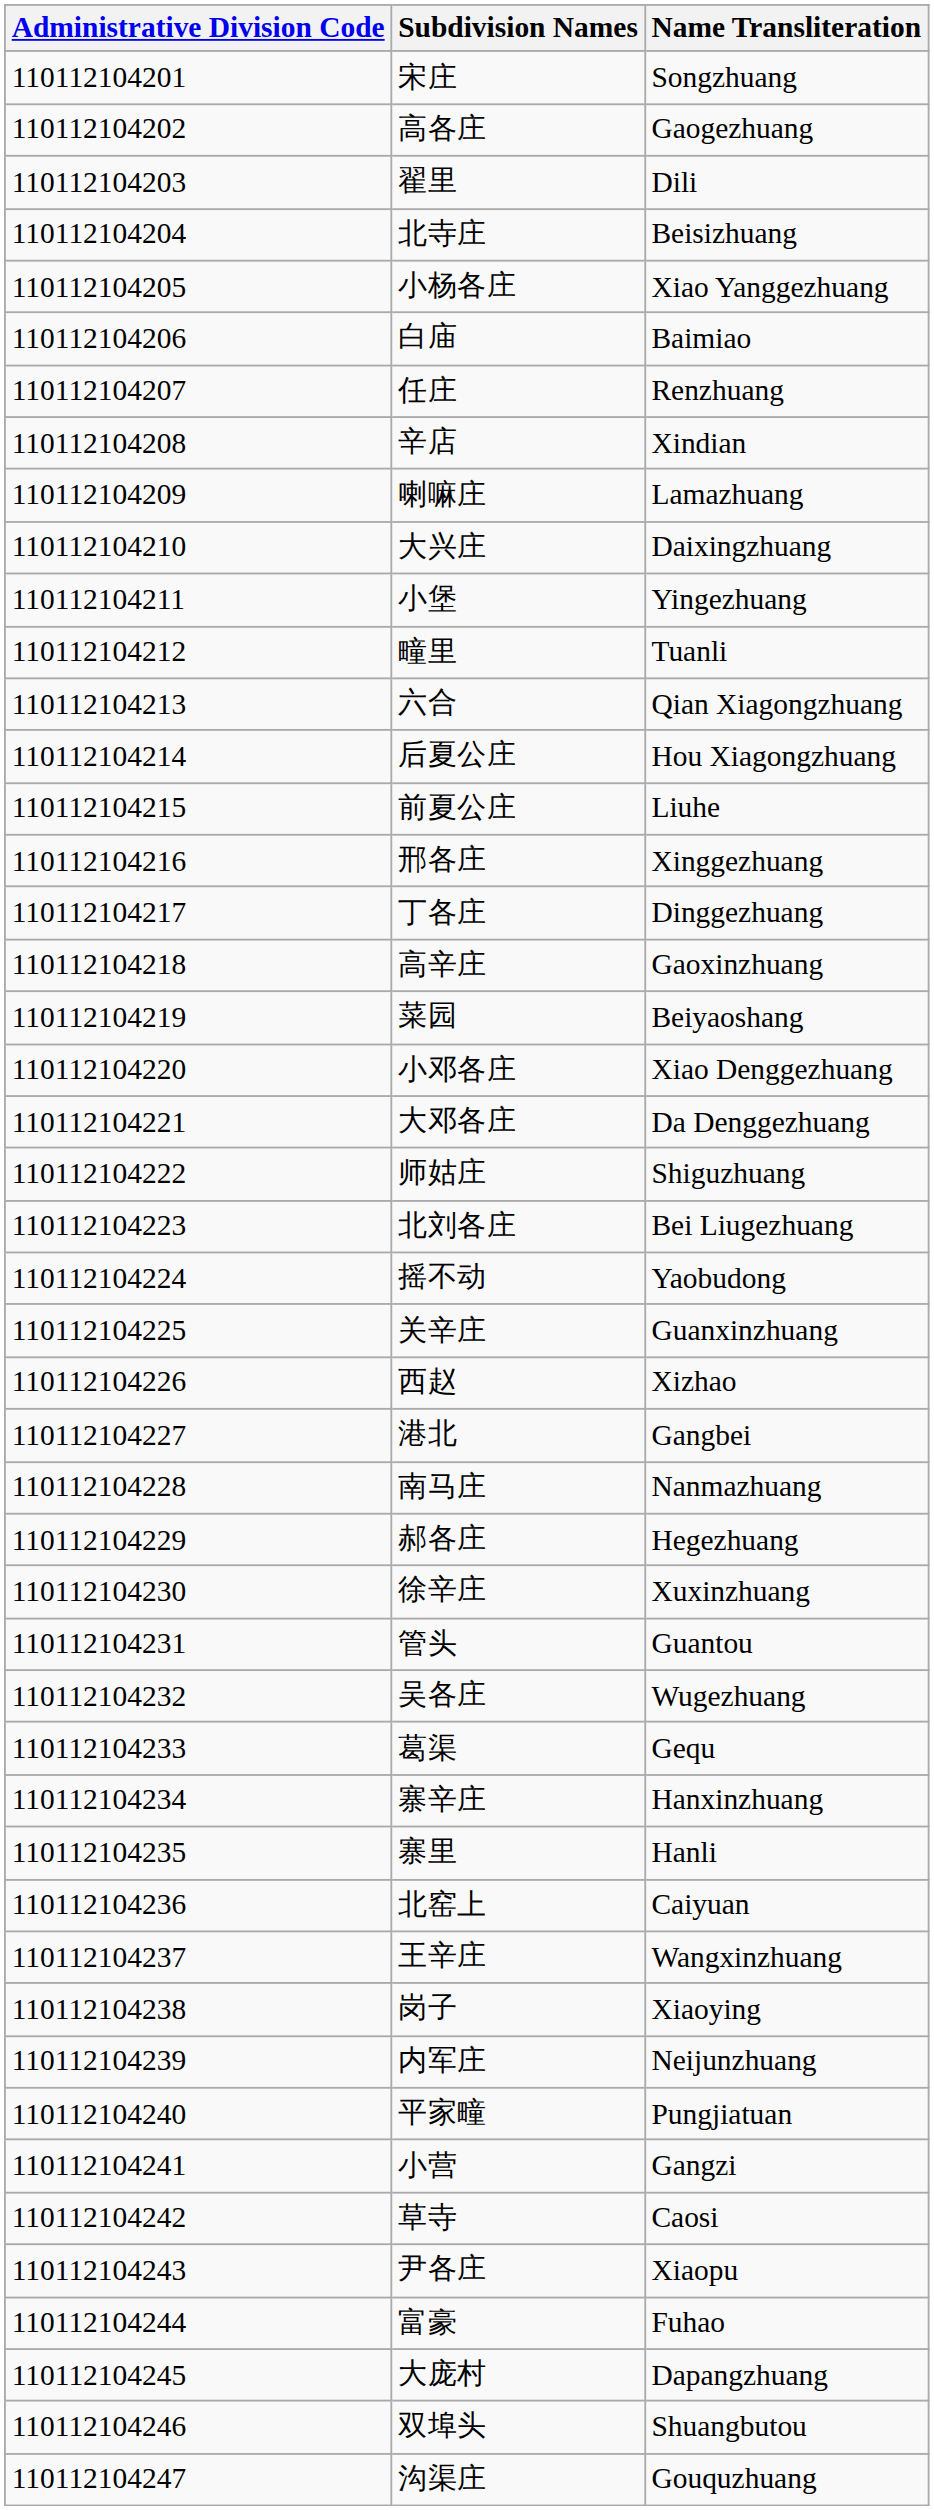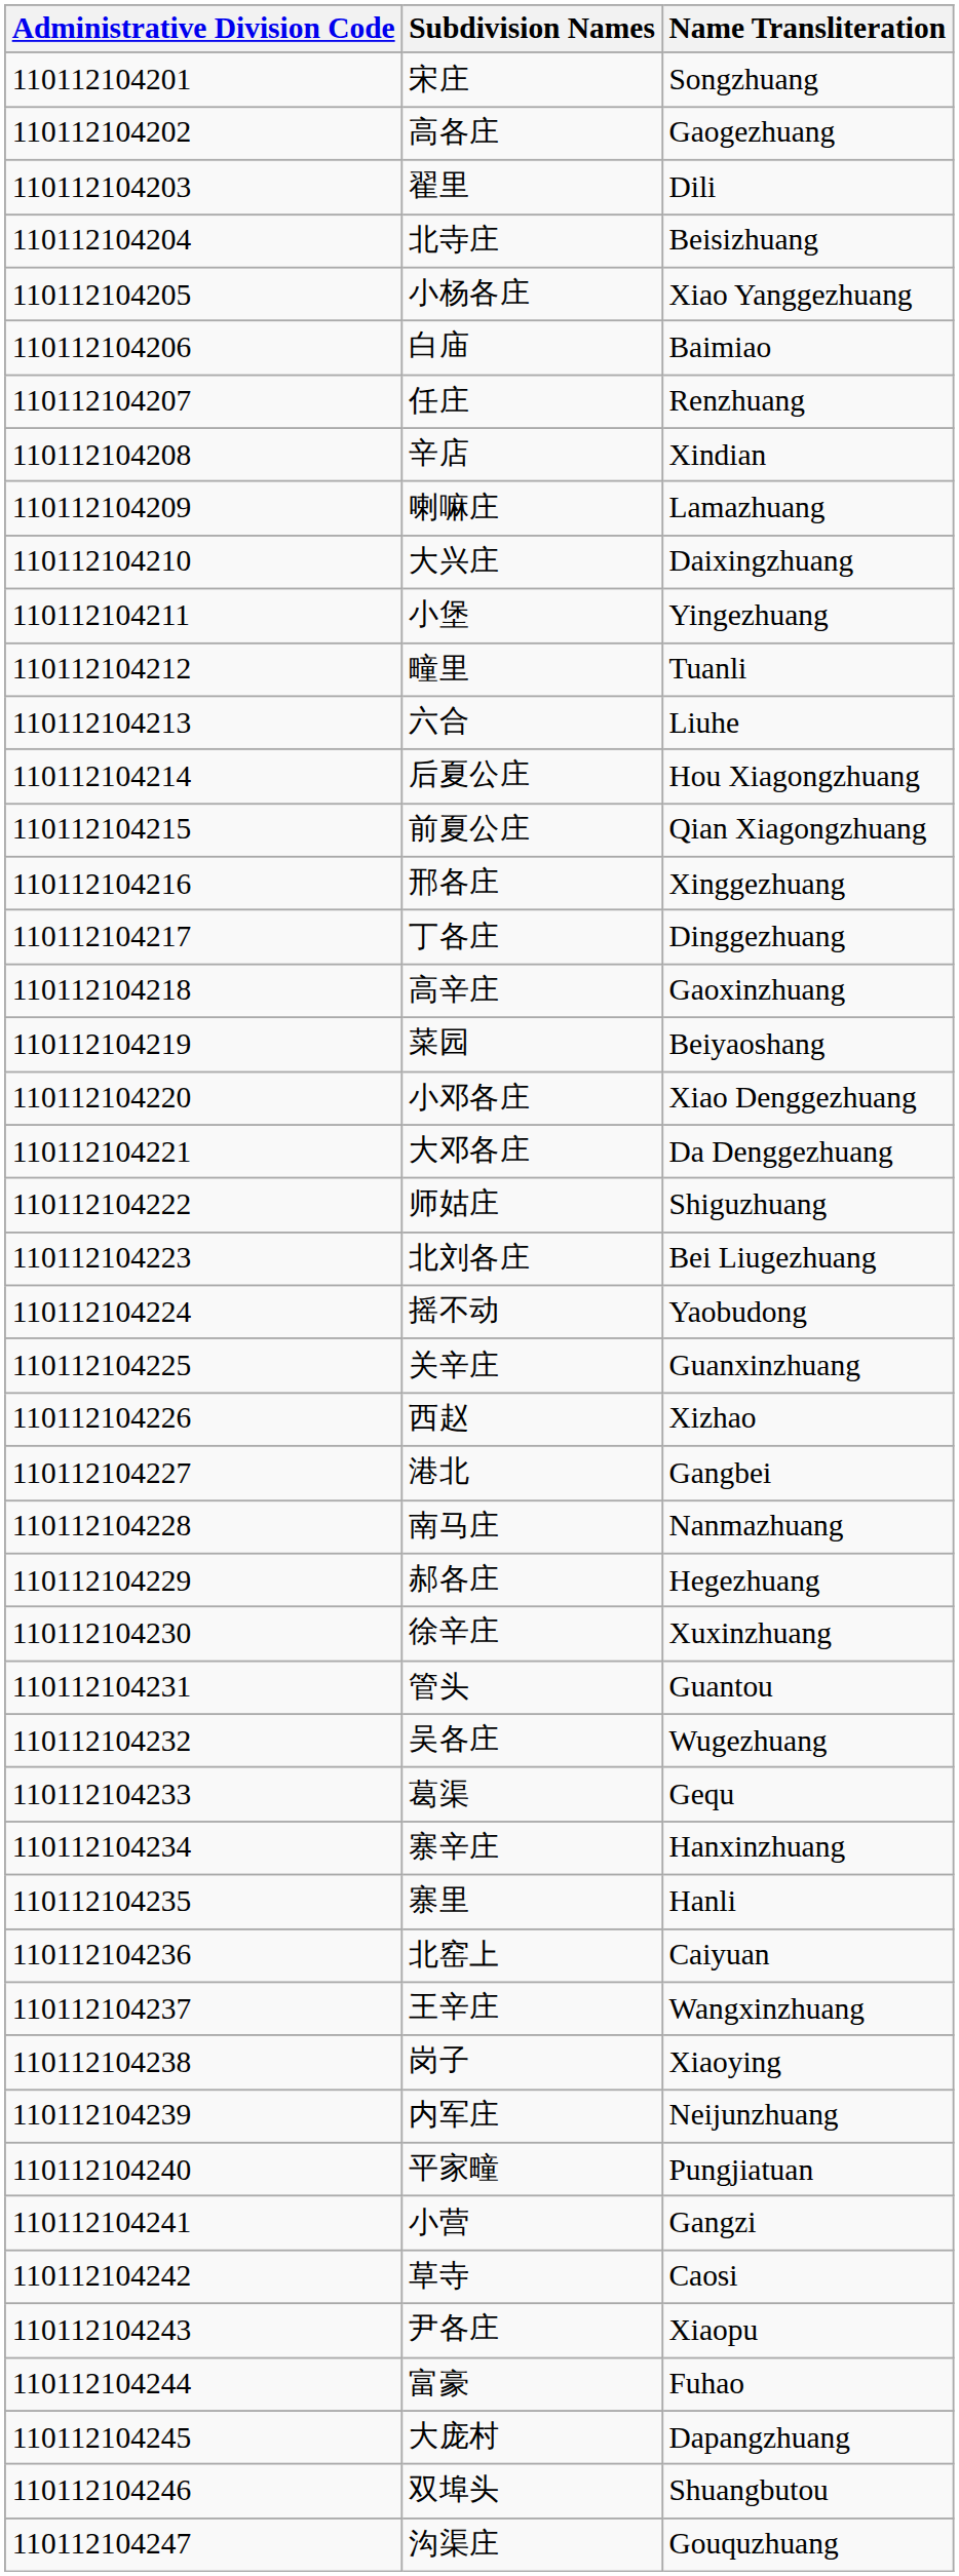六合 | Name Transliteration: Qian Xiagongzhuang -> Liuhe
前夏公庄 | Name Transliteration: Liuhe -> Qian Xiagongzhuang
